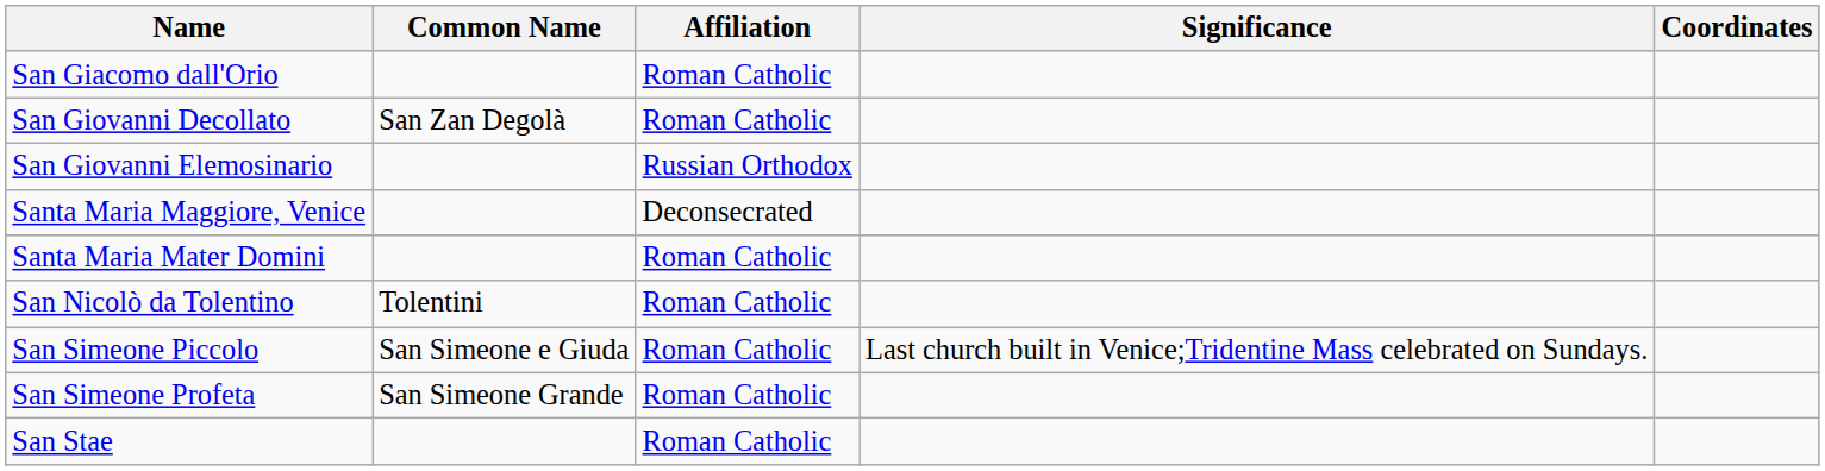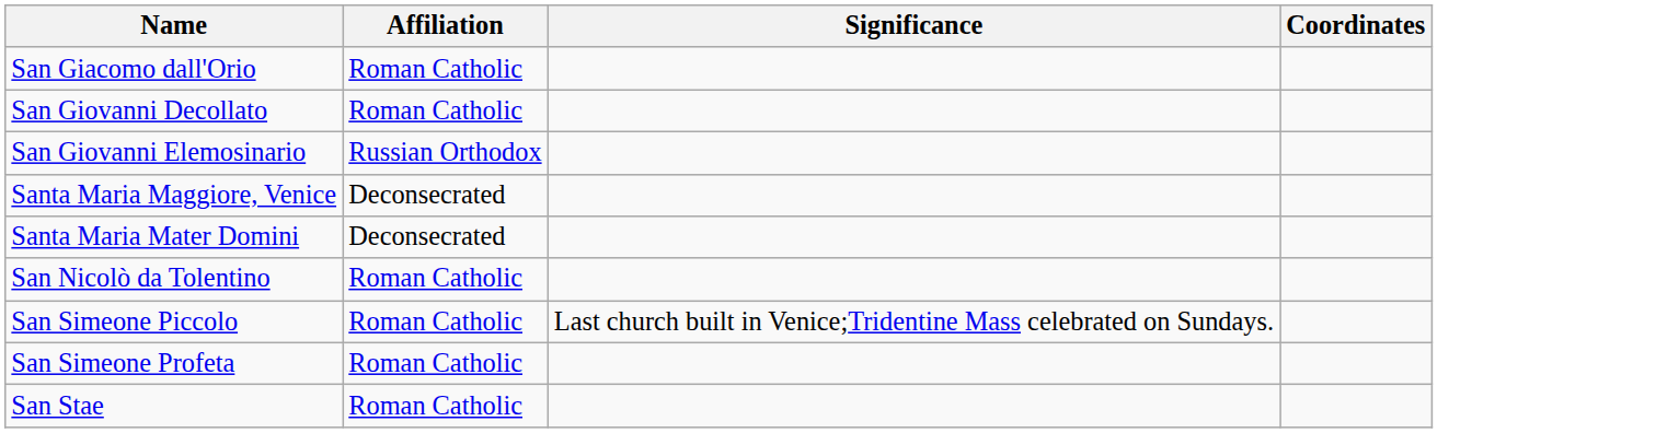- column: Common Name | San Zan Degolà | Tolentini | San Simeone e Giuda | San Simeone Grande
Santa Maria Mater Domini | Affiliation: Roman Catholic -> Deconsecrated
